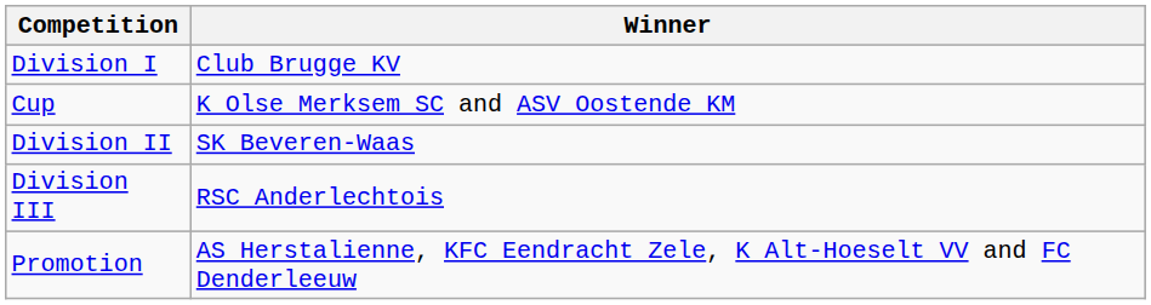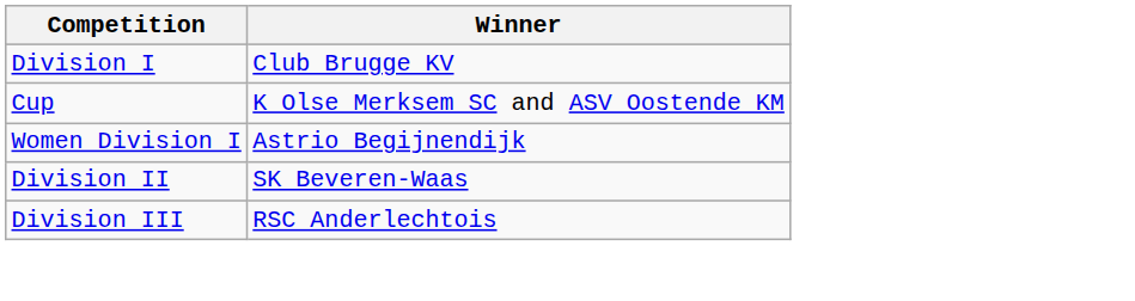+ row: Women Division I | Astrio Begijnendijk
- row: Promotion | AS Herstalienne, KFC Eendracht Zele, K Alt-Hoeselt VV and FC Denderleeuw
